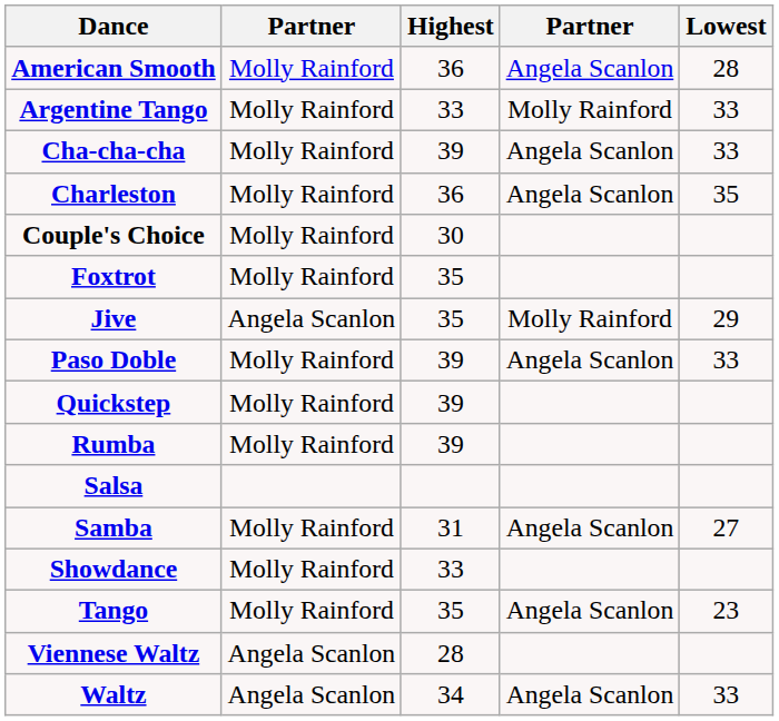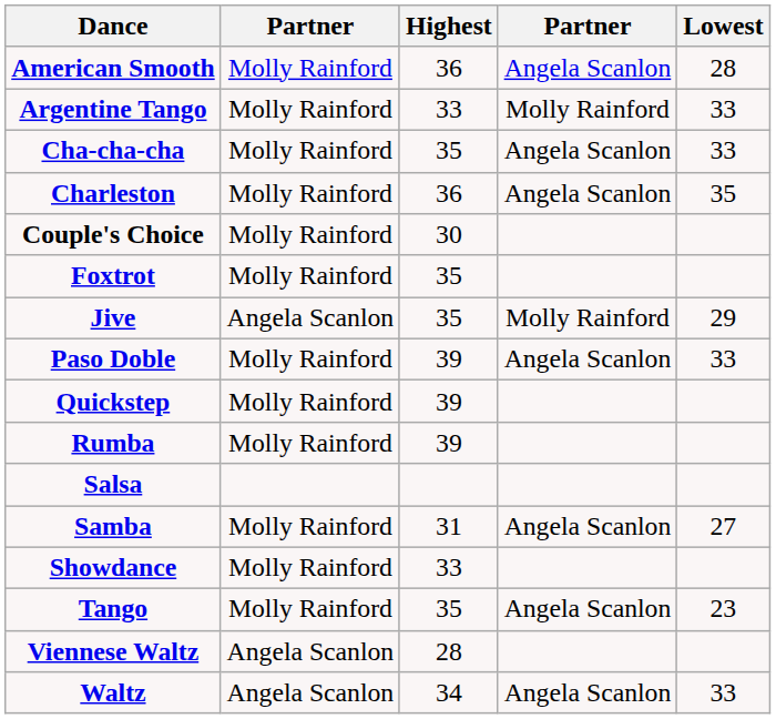Cha-cha-cha | Highest: 39 -> 35
